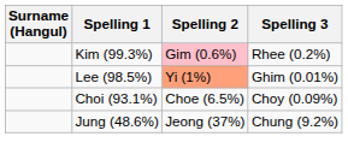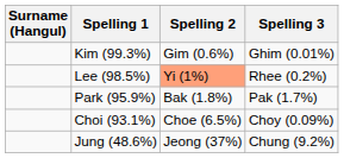Kim (99.3%) | Spelling 2: pink background -> no background
Kim (99.3%) | Spelling 3: Rhee (0.2%) -> Ghim (0.01%)
Lee (98.5%) | Spelling 3: Ghim (0.01%) -> Rhee (0.2%)
+ row: Park (95.9%) | Bak (1.8%) | Pak (1.7%)
